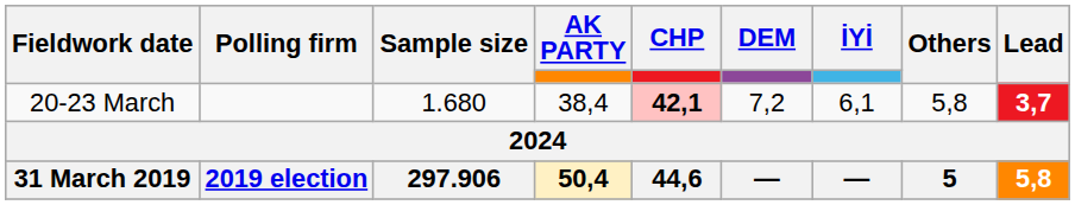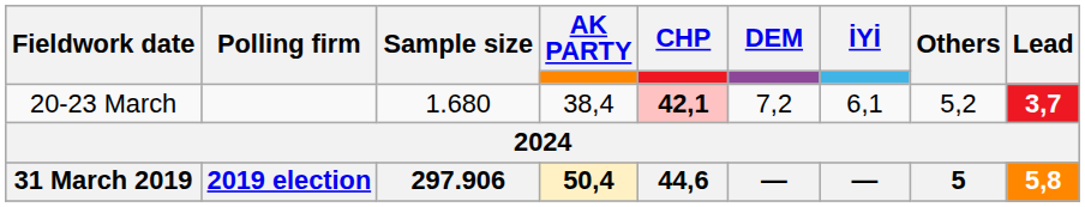20-23 March | Others: 5,8 -> 5,2
